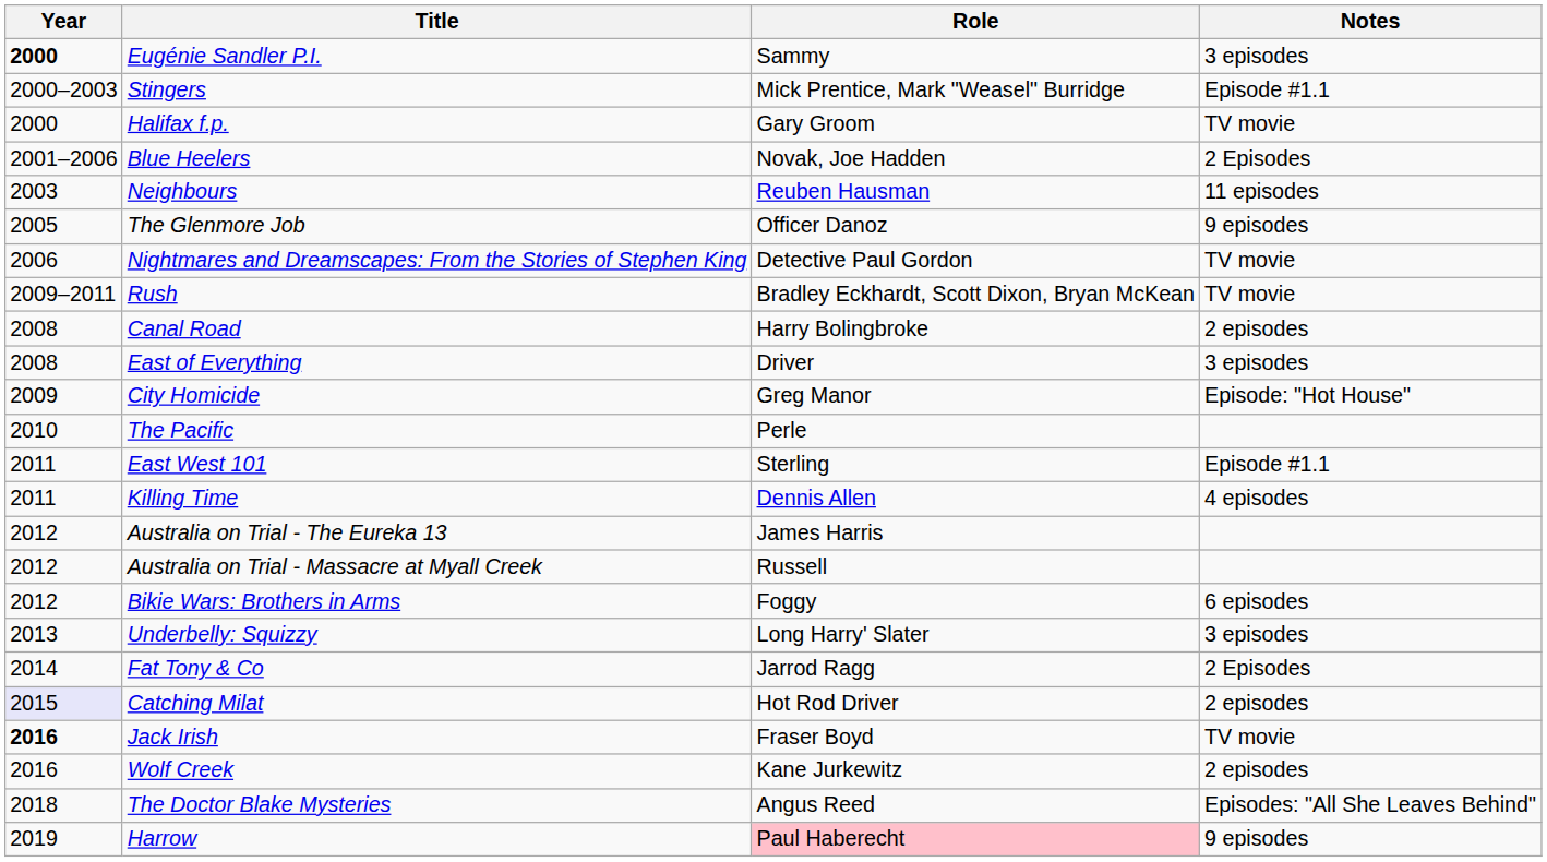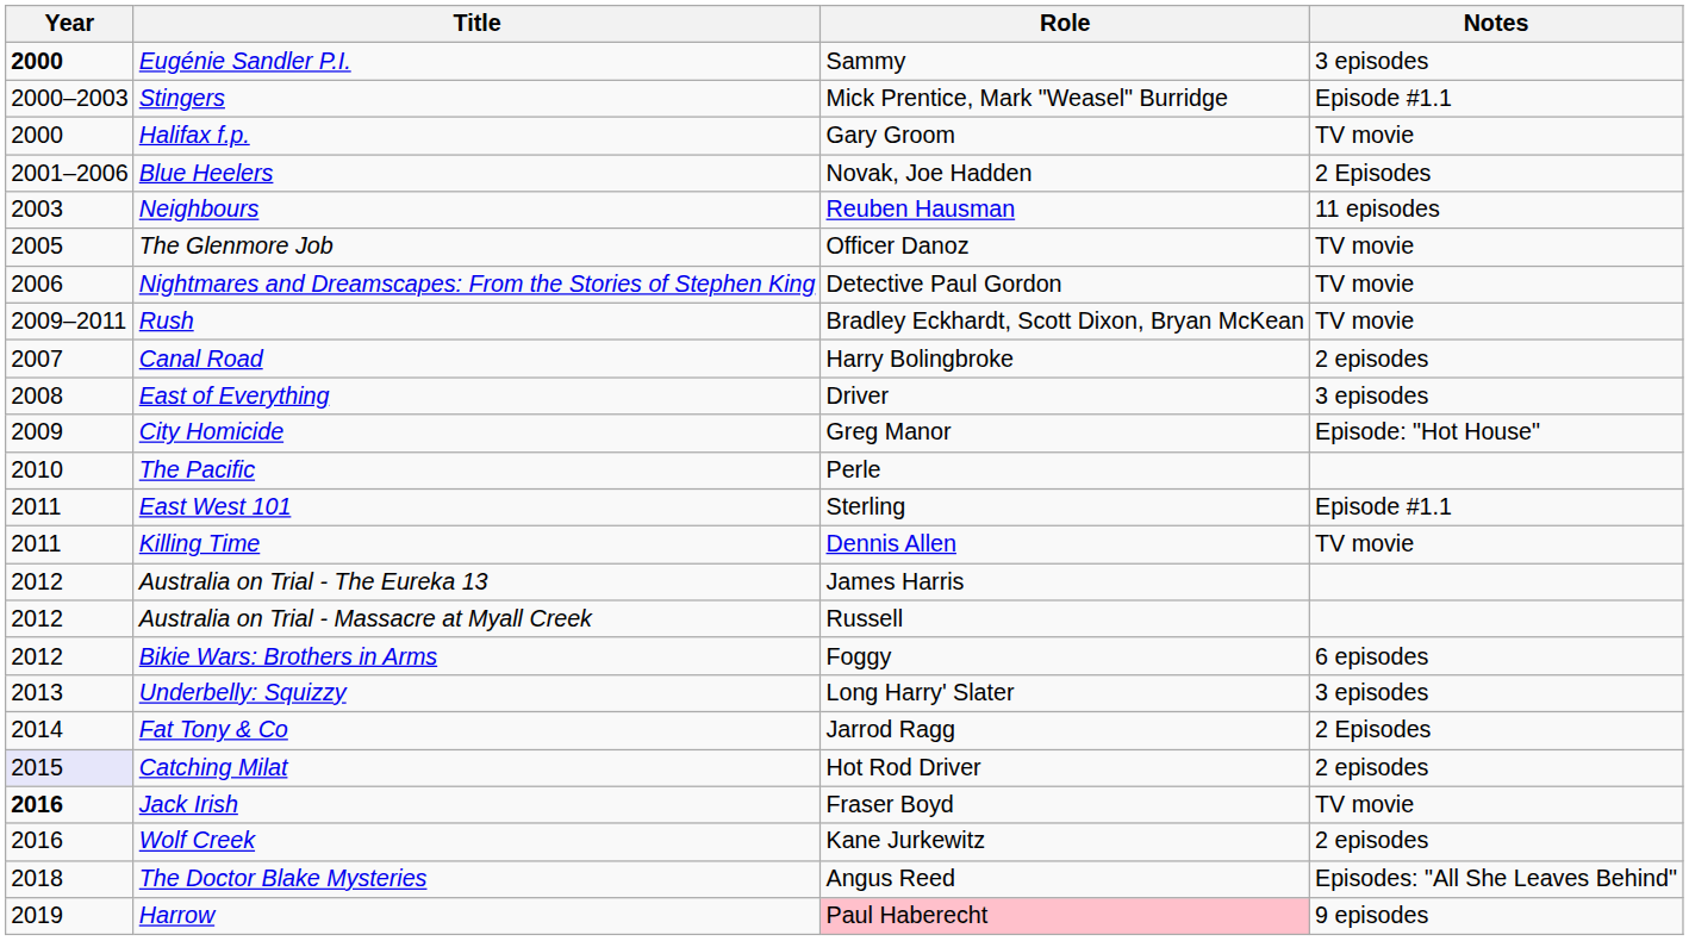The Glenmore Job | Notes: 9 episodes -> TV movie
Canal Road | Year: 2008 -> 2007
Killing Time | Notes: 4 episodes -> TV movie
